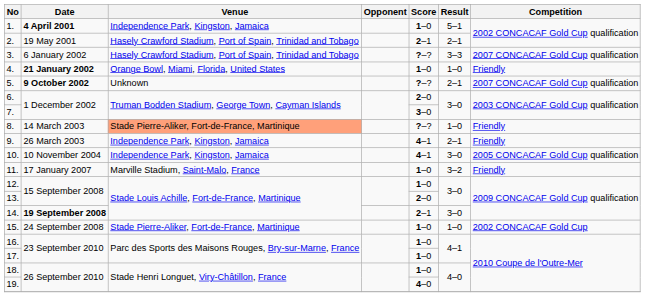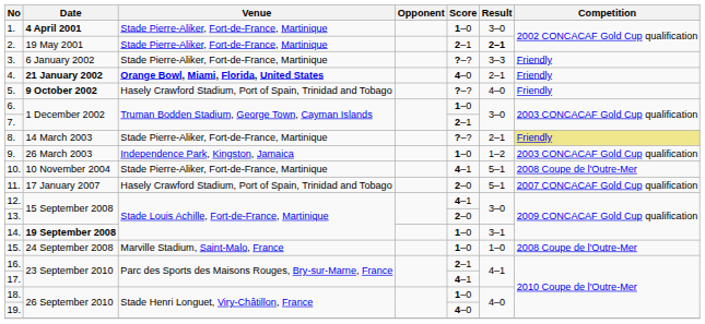1. | Venue: Independence Park, Kingston, Jamaica -> Stade Pierre-Aliker, Fort-de-France, Martinique
1. | Result: 5–1 -> 3–0
2. | Venue: Hasely Crawford Stadium, Port of Spain, Trinidad and Tobago -> Stade Pierre-Aliker, Fort-de-France, Martinique
2. | Result: normal -> bold
3. | Venue: Hasely Crawford Stadium, Port of Spain, Trinidad and Tobago -> Stade Pierre-Aliker, Fort-de-France, Martinique
3. | Competition: 2007 CONCACAF Gold Cup qualification -> Friendly
4. | Venue: normal -> bold
4. | Score: 1–0 -> 4–0
4. | Result: 1–0 -> 2–1
5. | Venue: Unknown -> Hasely Crawford Stadium, Port of Spain, Trinidad and Tobago
5. | Result: 2–1 -> 4–0
5. | Competition: 2007 CONCACAF Gold Cup qualification -> Friendly
6. | Score: 2–0 -> 1–0
7. | Score: 3–0 -> 2–1
8. | Venue: lightsalmon background -> no background
8. | Result: 1–0 -> 2–1
8. | Competition: no background -> khaki background
9. | Score: 4–1 -> 1–0
9. | Result: 2–1 -> 1–2
9. | Competition: Friendly -> 2003 CONCACAF Gold Cup qualification
10. | Venue: Independence Park, Kingston, Jamaica -> Stade Pierre-Aliker, Fort-de-France, Martinique
10. | Result: 3–0 -> 5–1
10. | Competition: 2005 CONCACAF Gold Cup qualification -> 2008 Coupe de l'Outre-Mer
11. | Venue: Marville Stadium, Saint-Malo, France -> Hasely Crawford Stadium, Port of Spain, Trinidad and Tobago
11. | Score: 1–0 -> 2–0
11. | Result: 3–2 -> 5–1
11. | Competition: Friendly -> 2007 CONCACAF Gold Cup qualification
12. | Score: 1–0 -> 4–1
14. | Score: 2–1 -> 1–0
14. | Result: 3–0 -> 3–1
15. | Venue: Stade Pierre-Aliker, Fort-de-France, Martinique -> Marville Stadium, Saint-Malo, France
15. | Competition: 2002 CONCACAF Gold Cup -> 2008 Coupe de l'Outre-Mer
16. | Score: 1–0 -> 2–1
17. | Score: 1–0 -> 4–1
